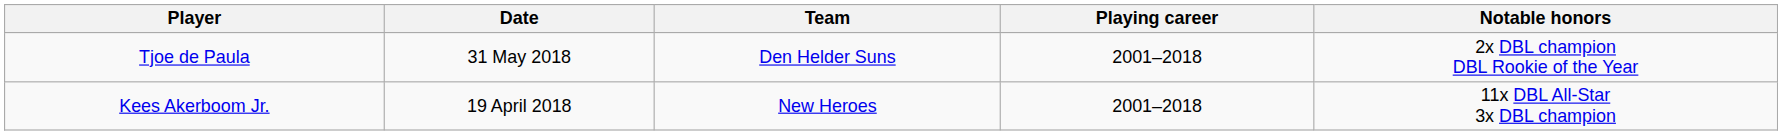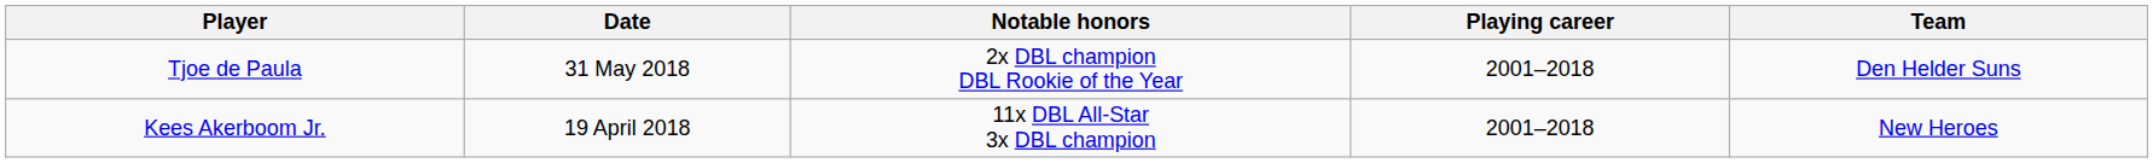columns swapped: Team <-> Notable honors
